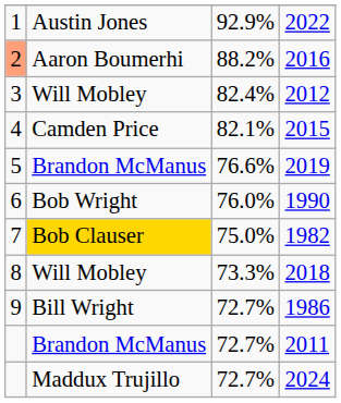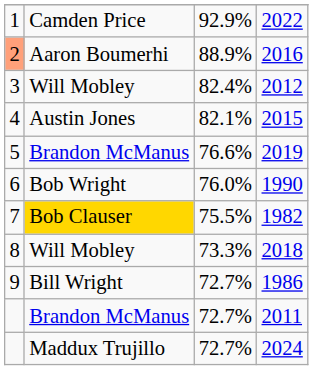2022 | column 2: Austin Jones -> Camden Price
2016 | column 3: 88.2% -> 88.9%
2015 | column 2: Camden Price -> Austin Jones
1982 | column 3: 75.0% -> 75.5%
